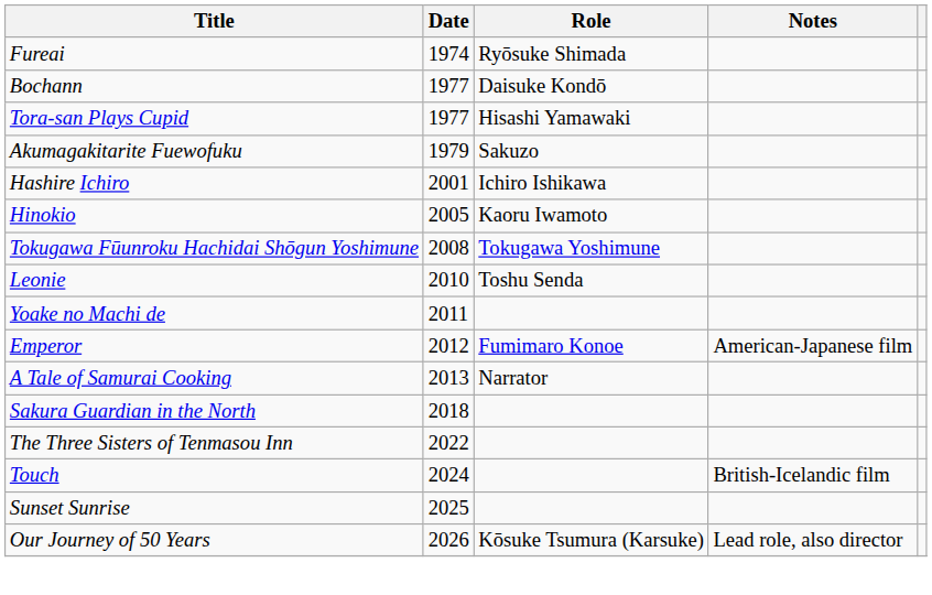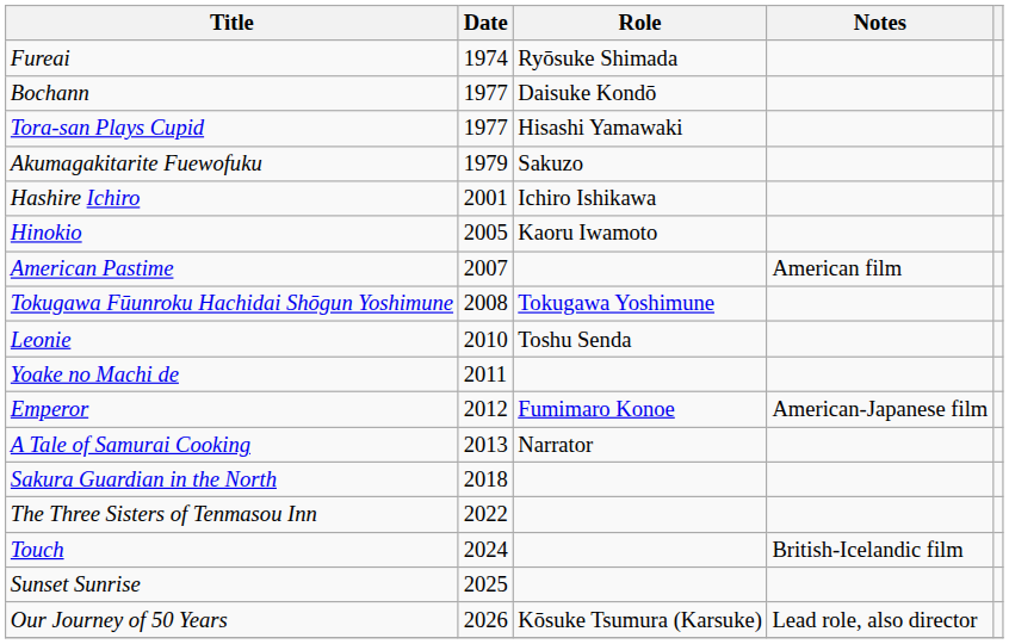+ row: American Pastime | 2007 | American film
